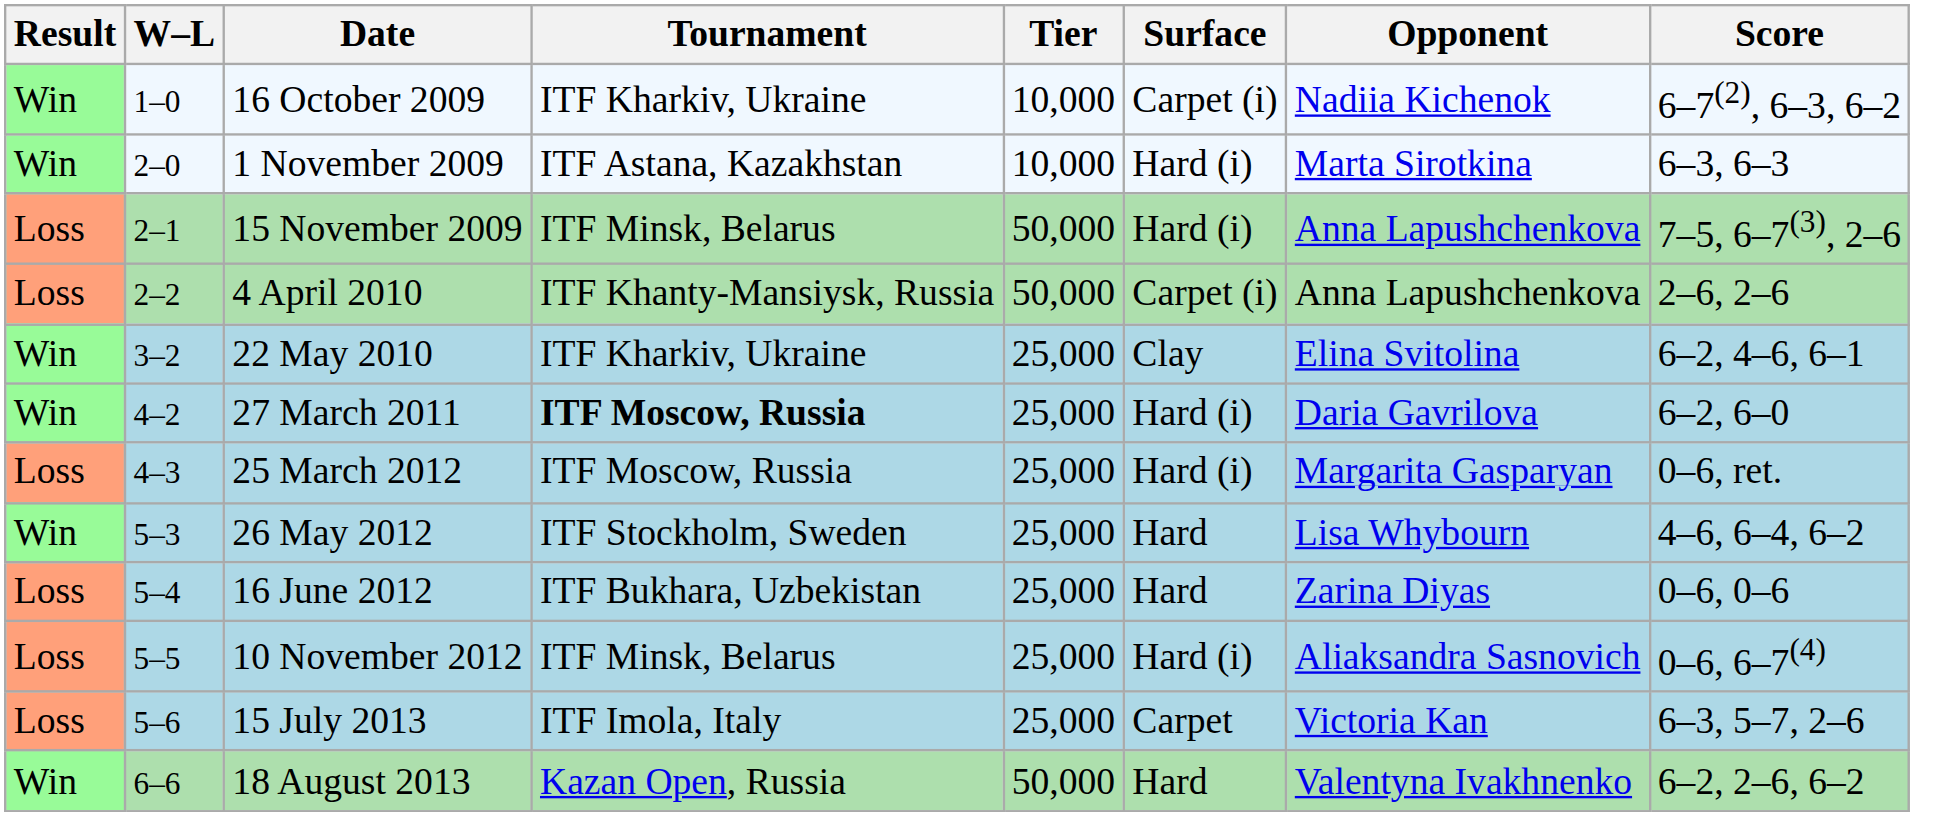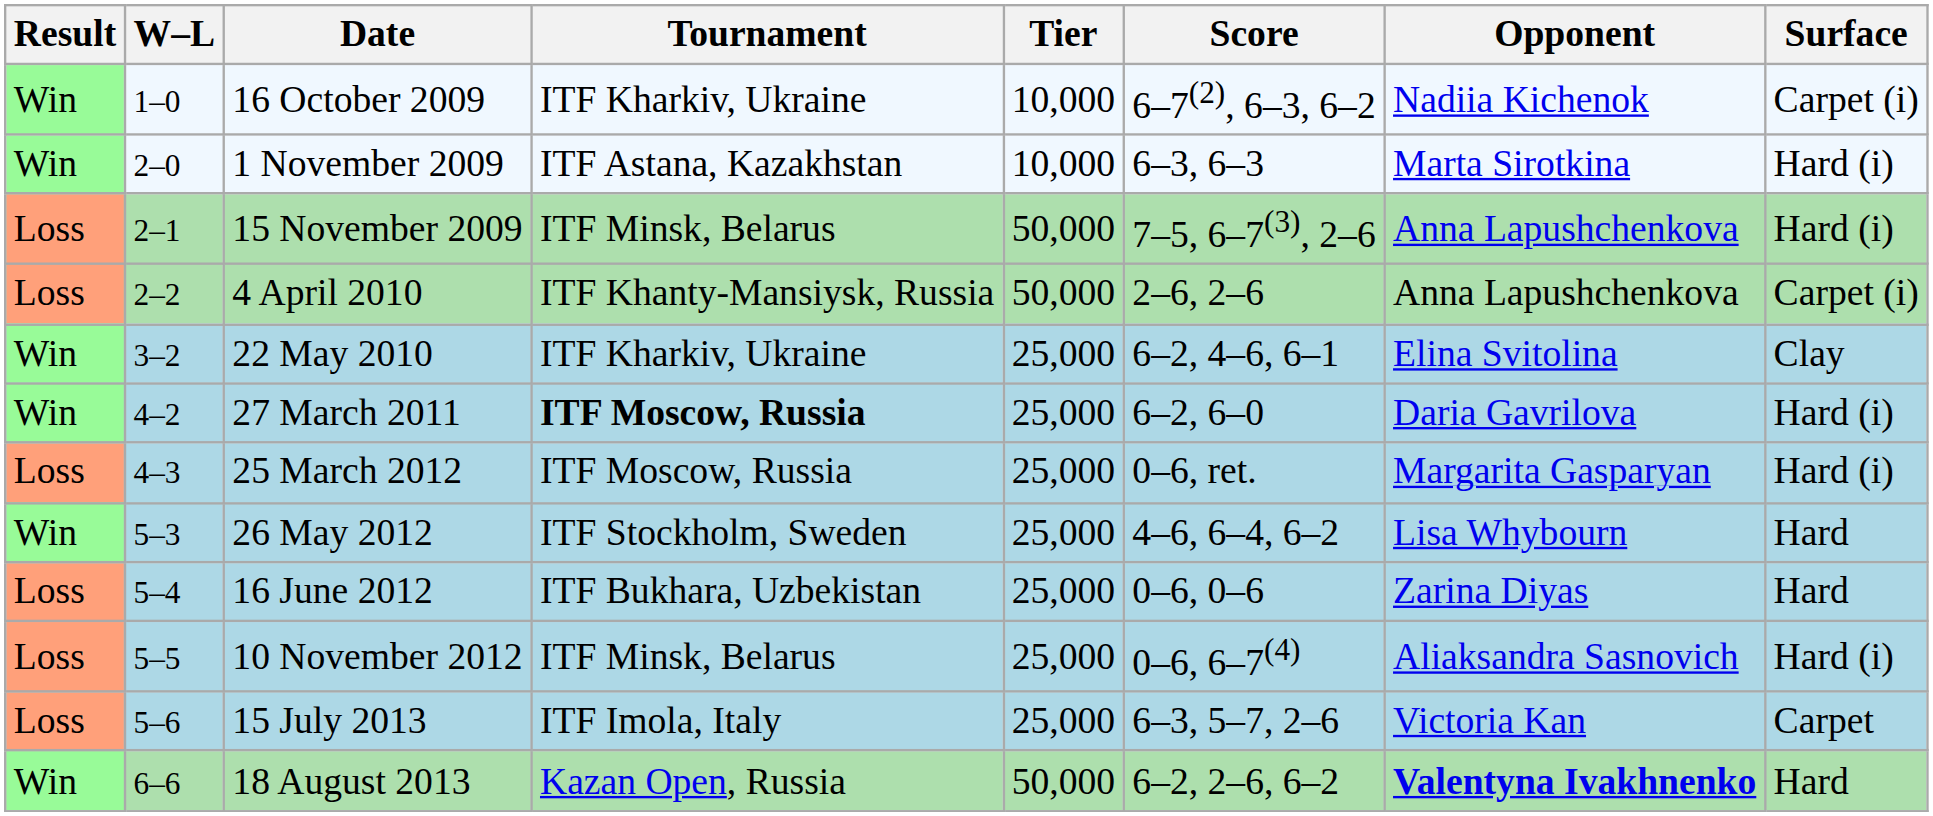columns swapped: Surface <-> Score
18 August 2013 | Opponent: normal -> bold
